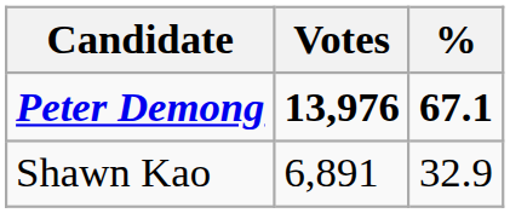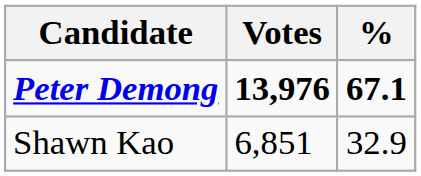Shawn Kao | Votes: 6,891 -> 6,851
